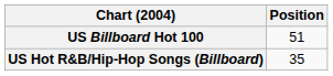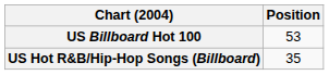US Billboard Hot 100 | Position: 51 -> 53
